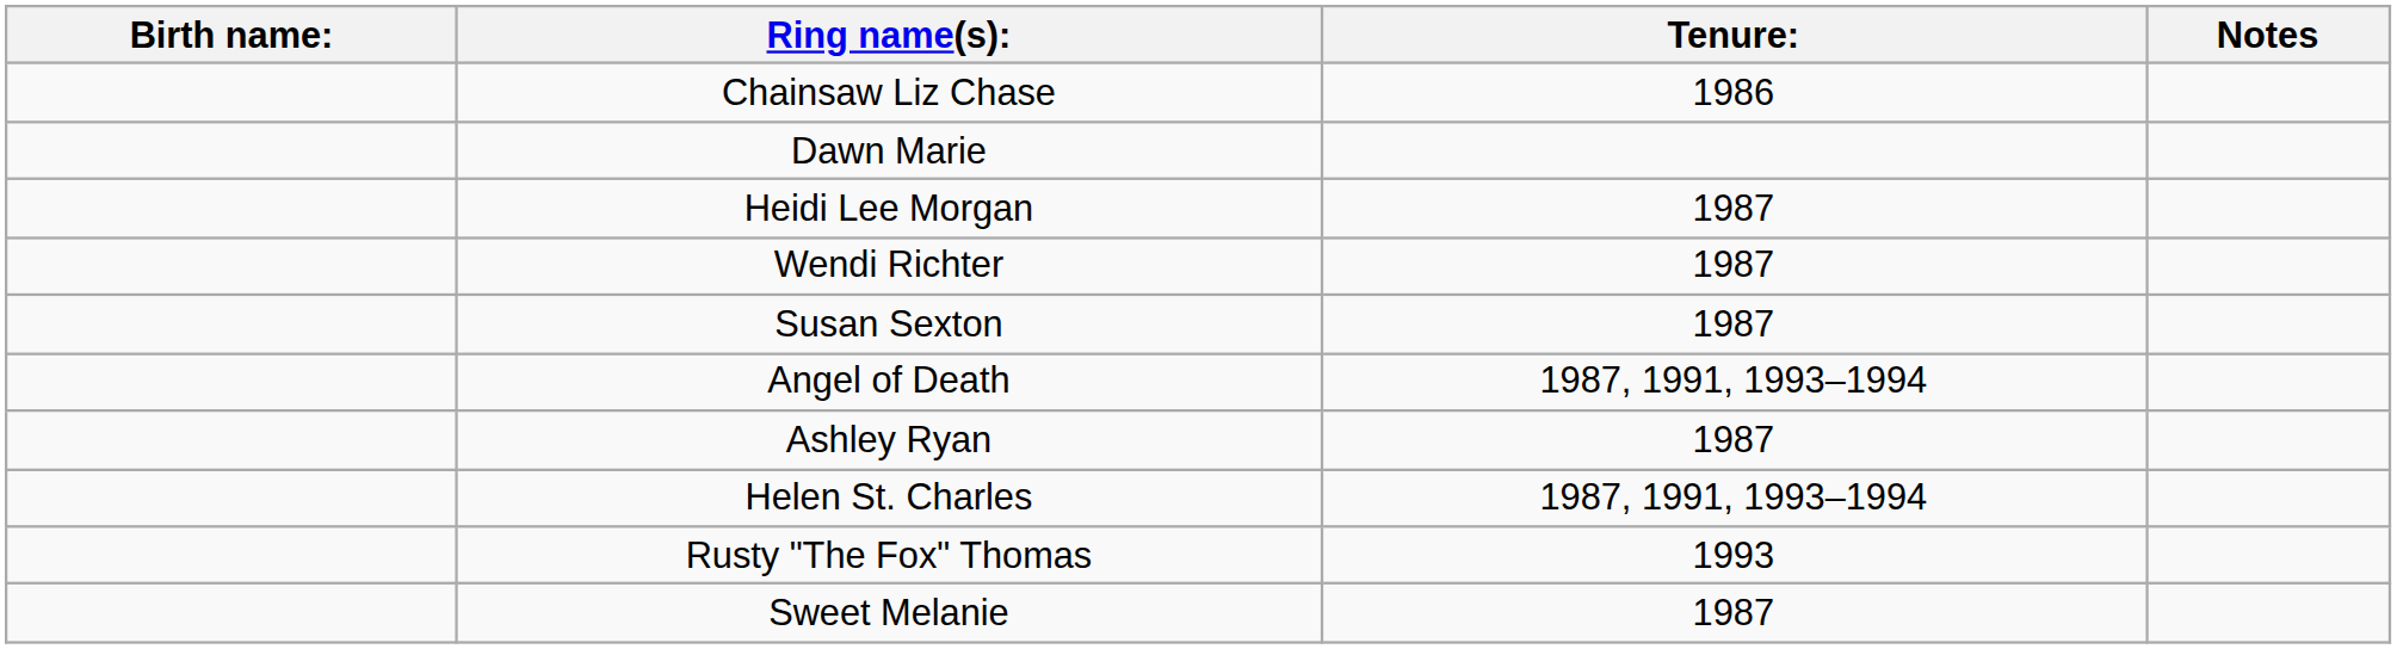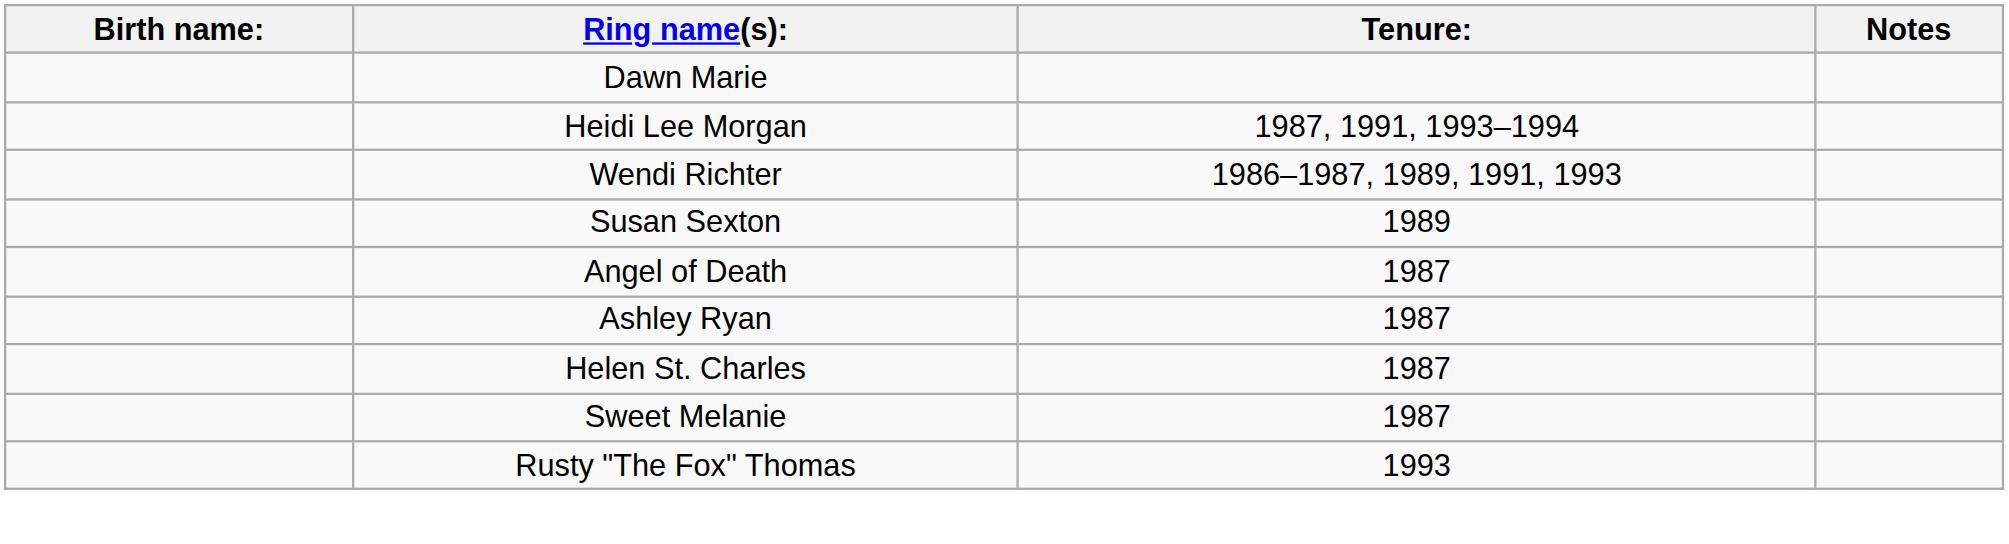- row: Chainsaw Liz Chase | 1986
Heidi Lee Morgan | Tenure:: 1987 -> 1987, 1991, 1993–1994
Wendi Richter | Tenure:: 1987 -> 1986–1987, 1989, 1991, 1993
Susan Sexton | Tenure:: 1987 -> 1989
Angel of Death | Tenure:: 1987, 1991, 1993–1994 -> 1987
Helen St. Charles | Tenure:: 1987, 1991, 1993–1994 -> 1987
rows swapped: Rusty "The Fox" Thomas <-> Sweet Melanie
